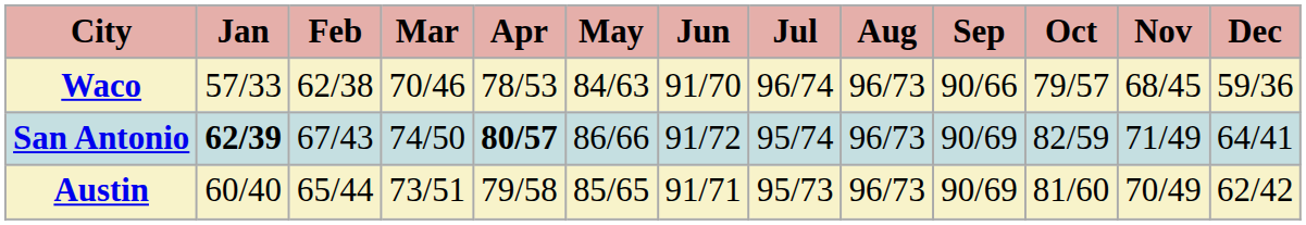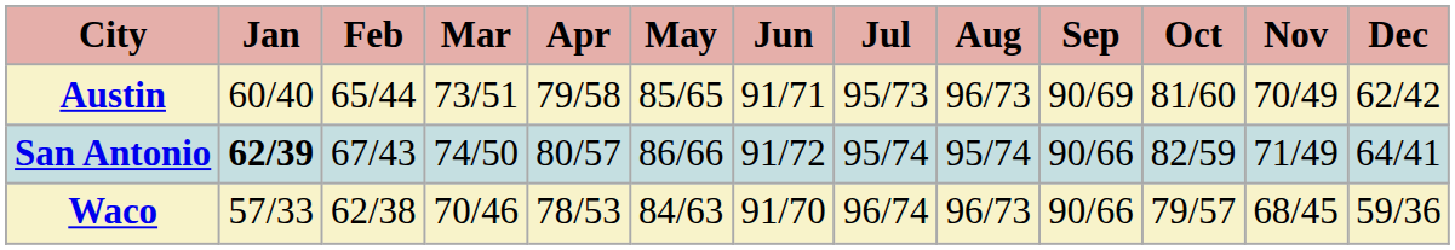rows swapped: Austin <-> Waco
San Antonio | Apr: bold -> normal
San Antonio | Aug: 96/73 -> 95/74
San Antonio | Sep: 90/69 -> 90/66
